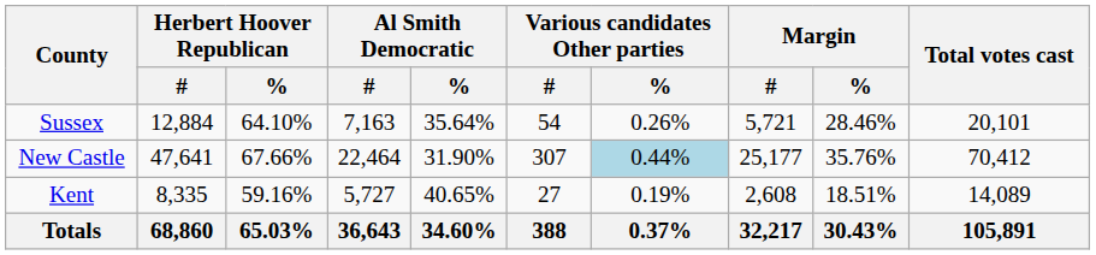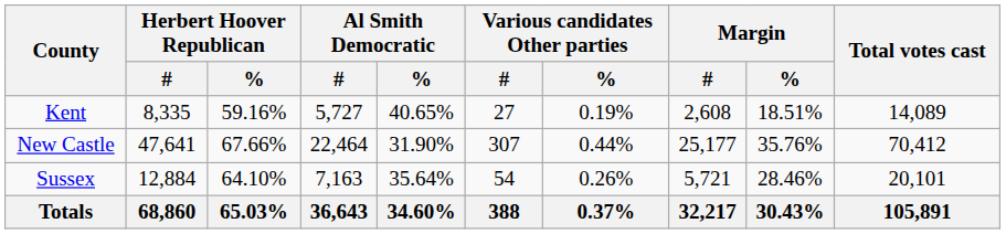rows swapped: Kent <-> Sussex
New Castle | Various candidates Other parties / %: lightblue background -> no background
